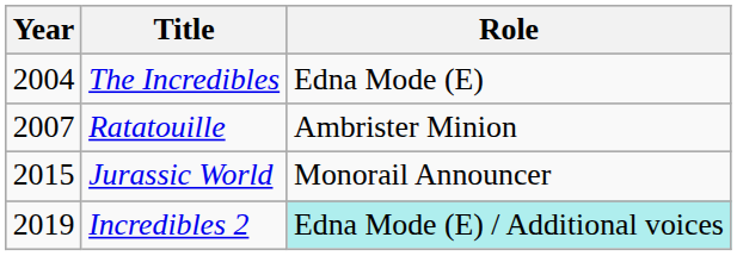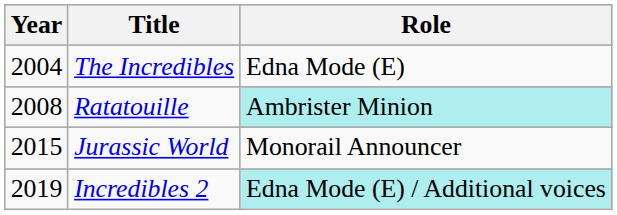Ratatouille | Year: 2007 -> 2008
Ratatouille | Role: no background -> paleturquoise background
